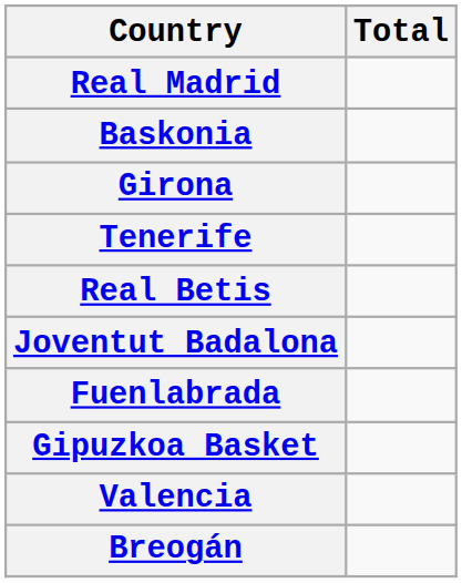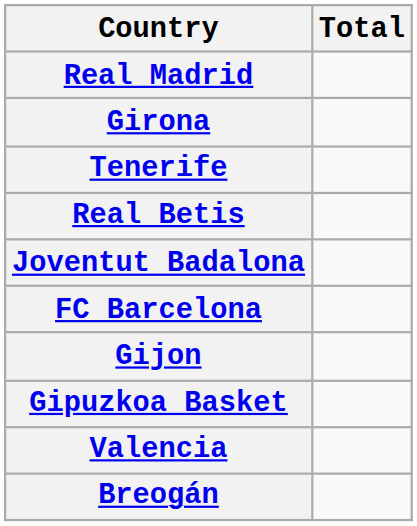- row: Baskonia
+ row: FC Barcelona
+ row: Gijon
- row: Fuenlabrada
